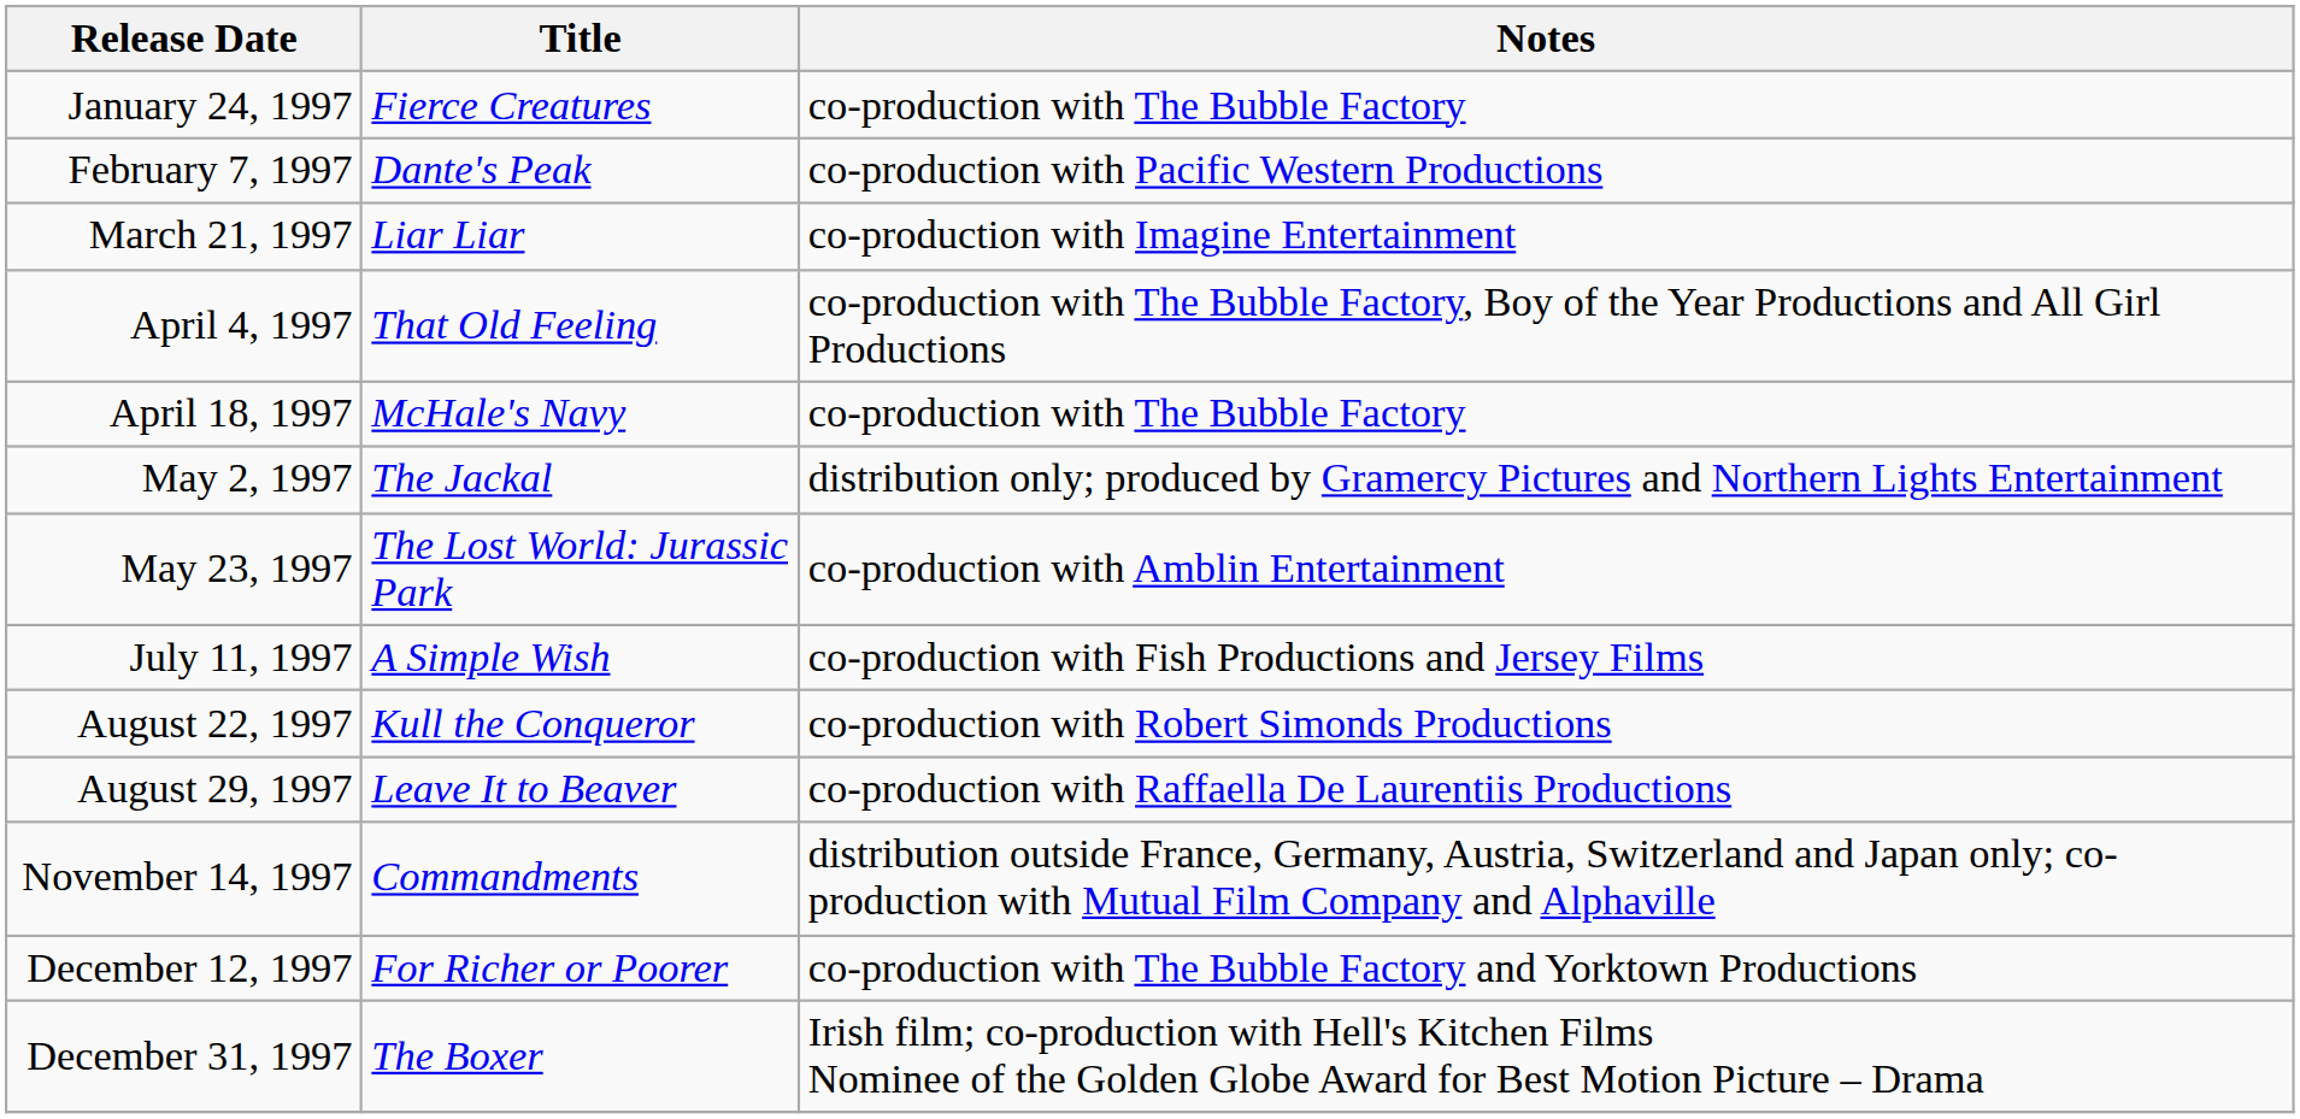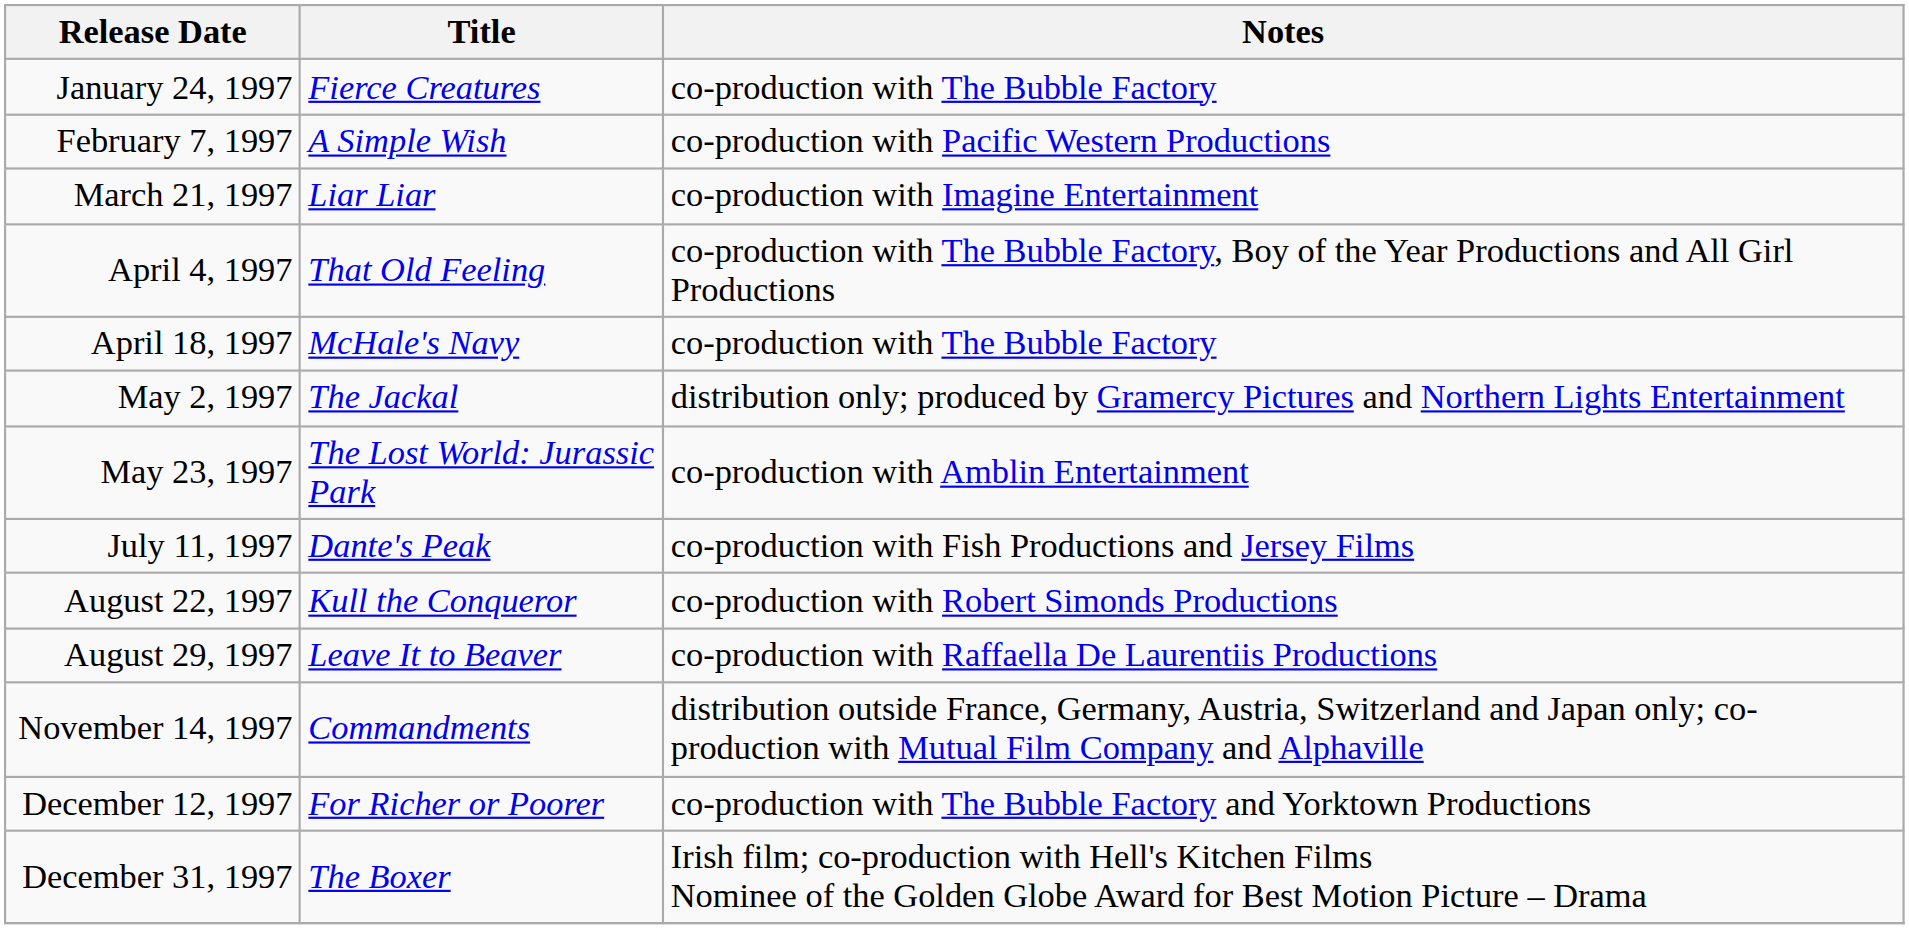February 7, 1997 | Title: Dante's Peak -> A Simple Wish
July 11, 1997 | Title: A Simple Wish -> Dante's Peak
